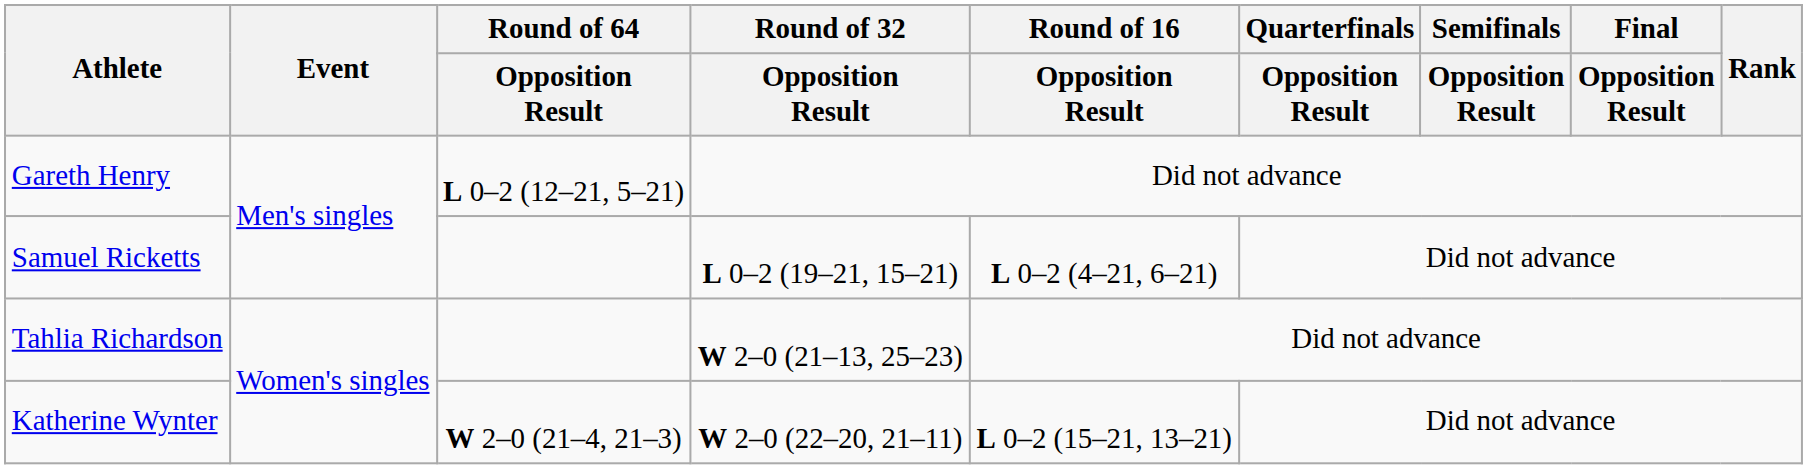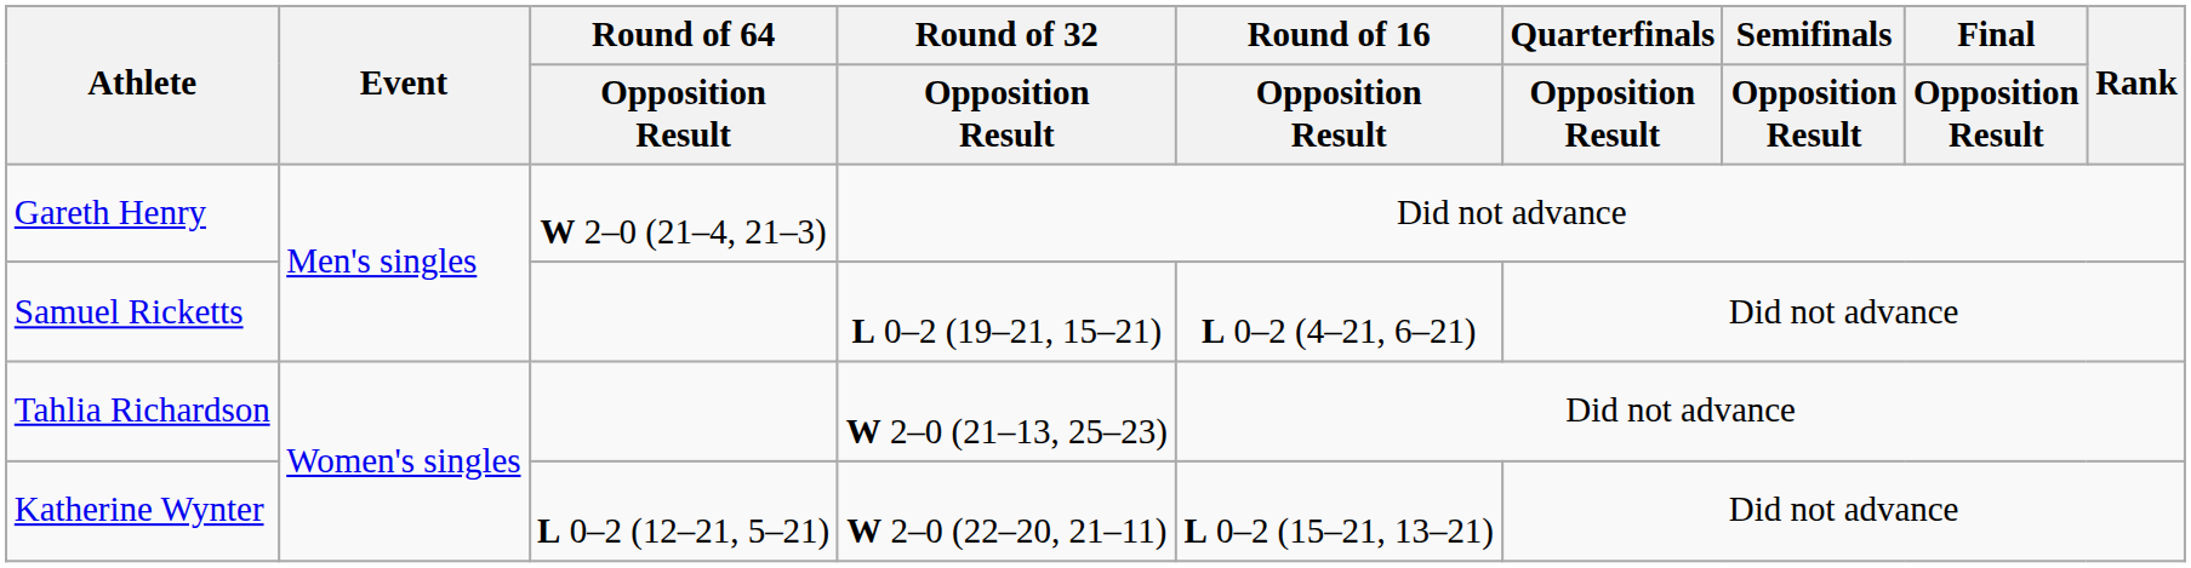Gareth Henry | Round of 64 / Opposition Result: L 0–2 (12–21, 5–21) -> W 2–0 (21–4, 21–3)
Katherine Wynter | Round of 64 / Opposition Result: W 2–0 (21–4, 21–3) -> L 0–2 (12–21, 5–21)
